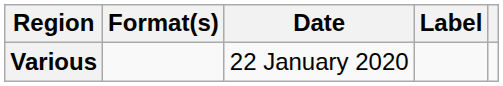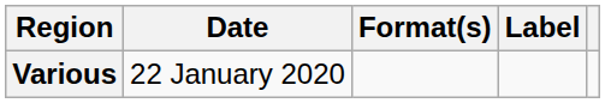columns swapped: Date <-> Format(s)
